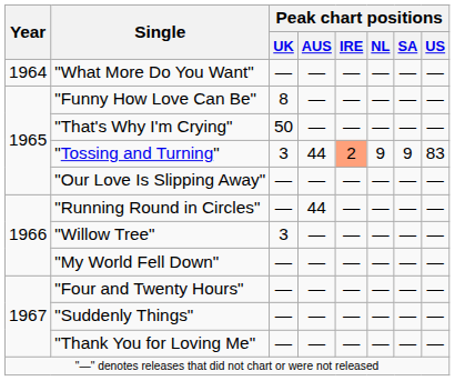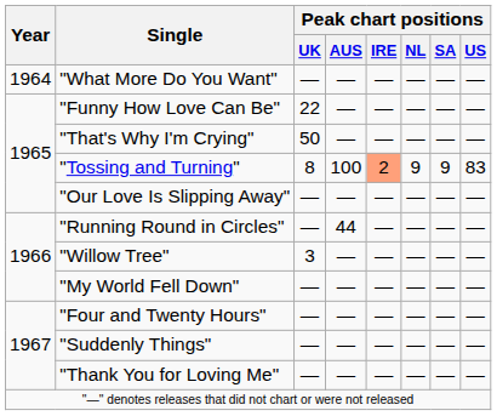"Funny How Love Can Be" | Peak chart positions / UK: 8 -> 22
"Tossing and Turning" | Peak chart positions / UK: 3 -> 8
"Tossing and Turning" | Peak chart positions / AUS: 44 -> 100
